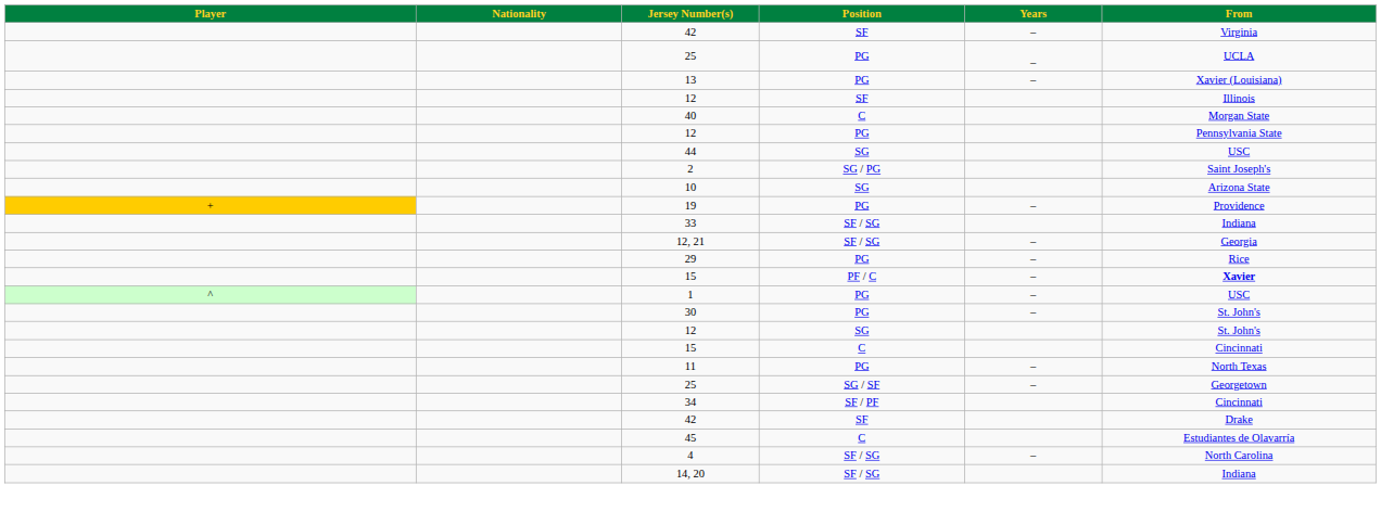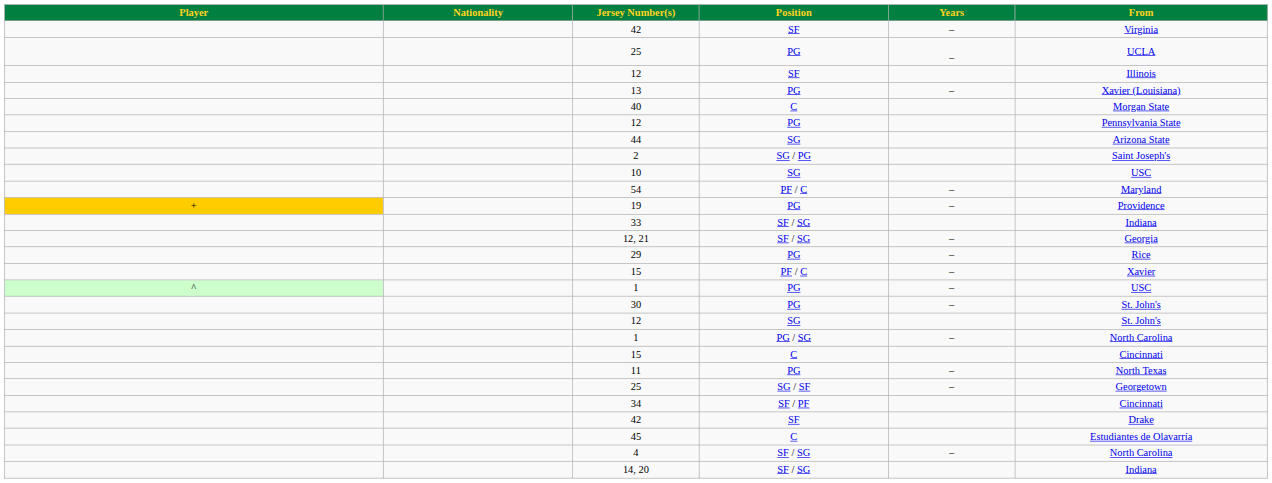rows swapped: 13 <-> 12 / SF
44 | From: USC -> Arizona State
10 | From: Arizona State -> USC
+ row: 54 | PF / C | – | Maryland
15 / PF / C | From: bold -> normal
+ row: 1 | PG / SG | – | North Carolina
